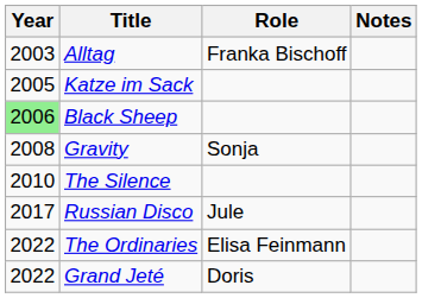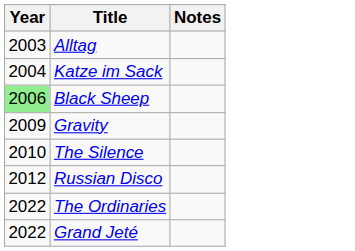- column: Role | Franka Bischoff | Sonja | Jule | Elisa Feinmann | Doris
Katze im Sack | Year: 2005 -> 2004
Gravity | Year: 2008 -> 2009
Russian Disco | Year: 2017 -> 2012
